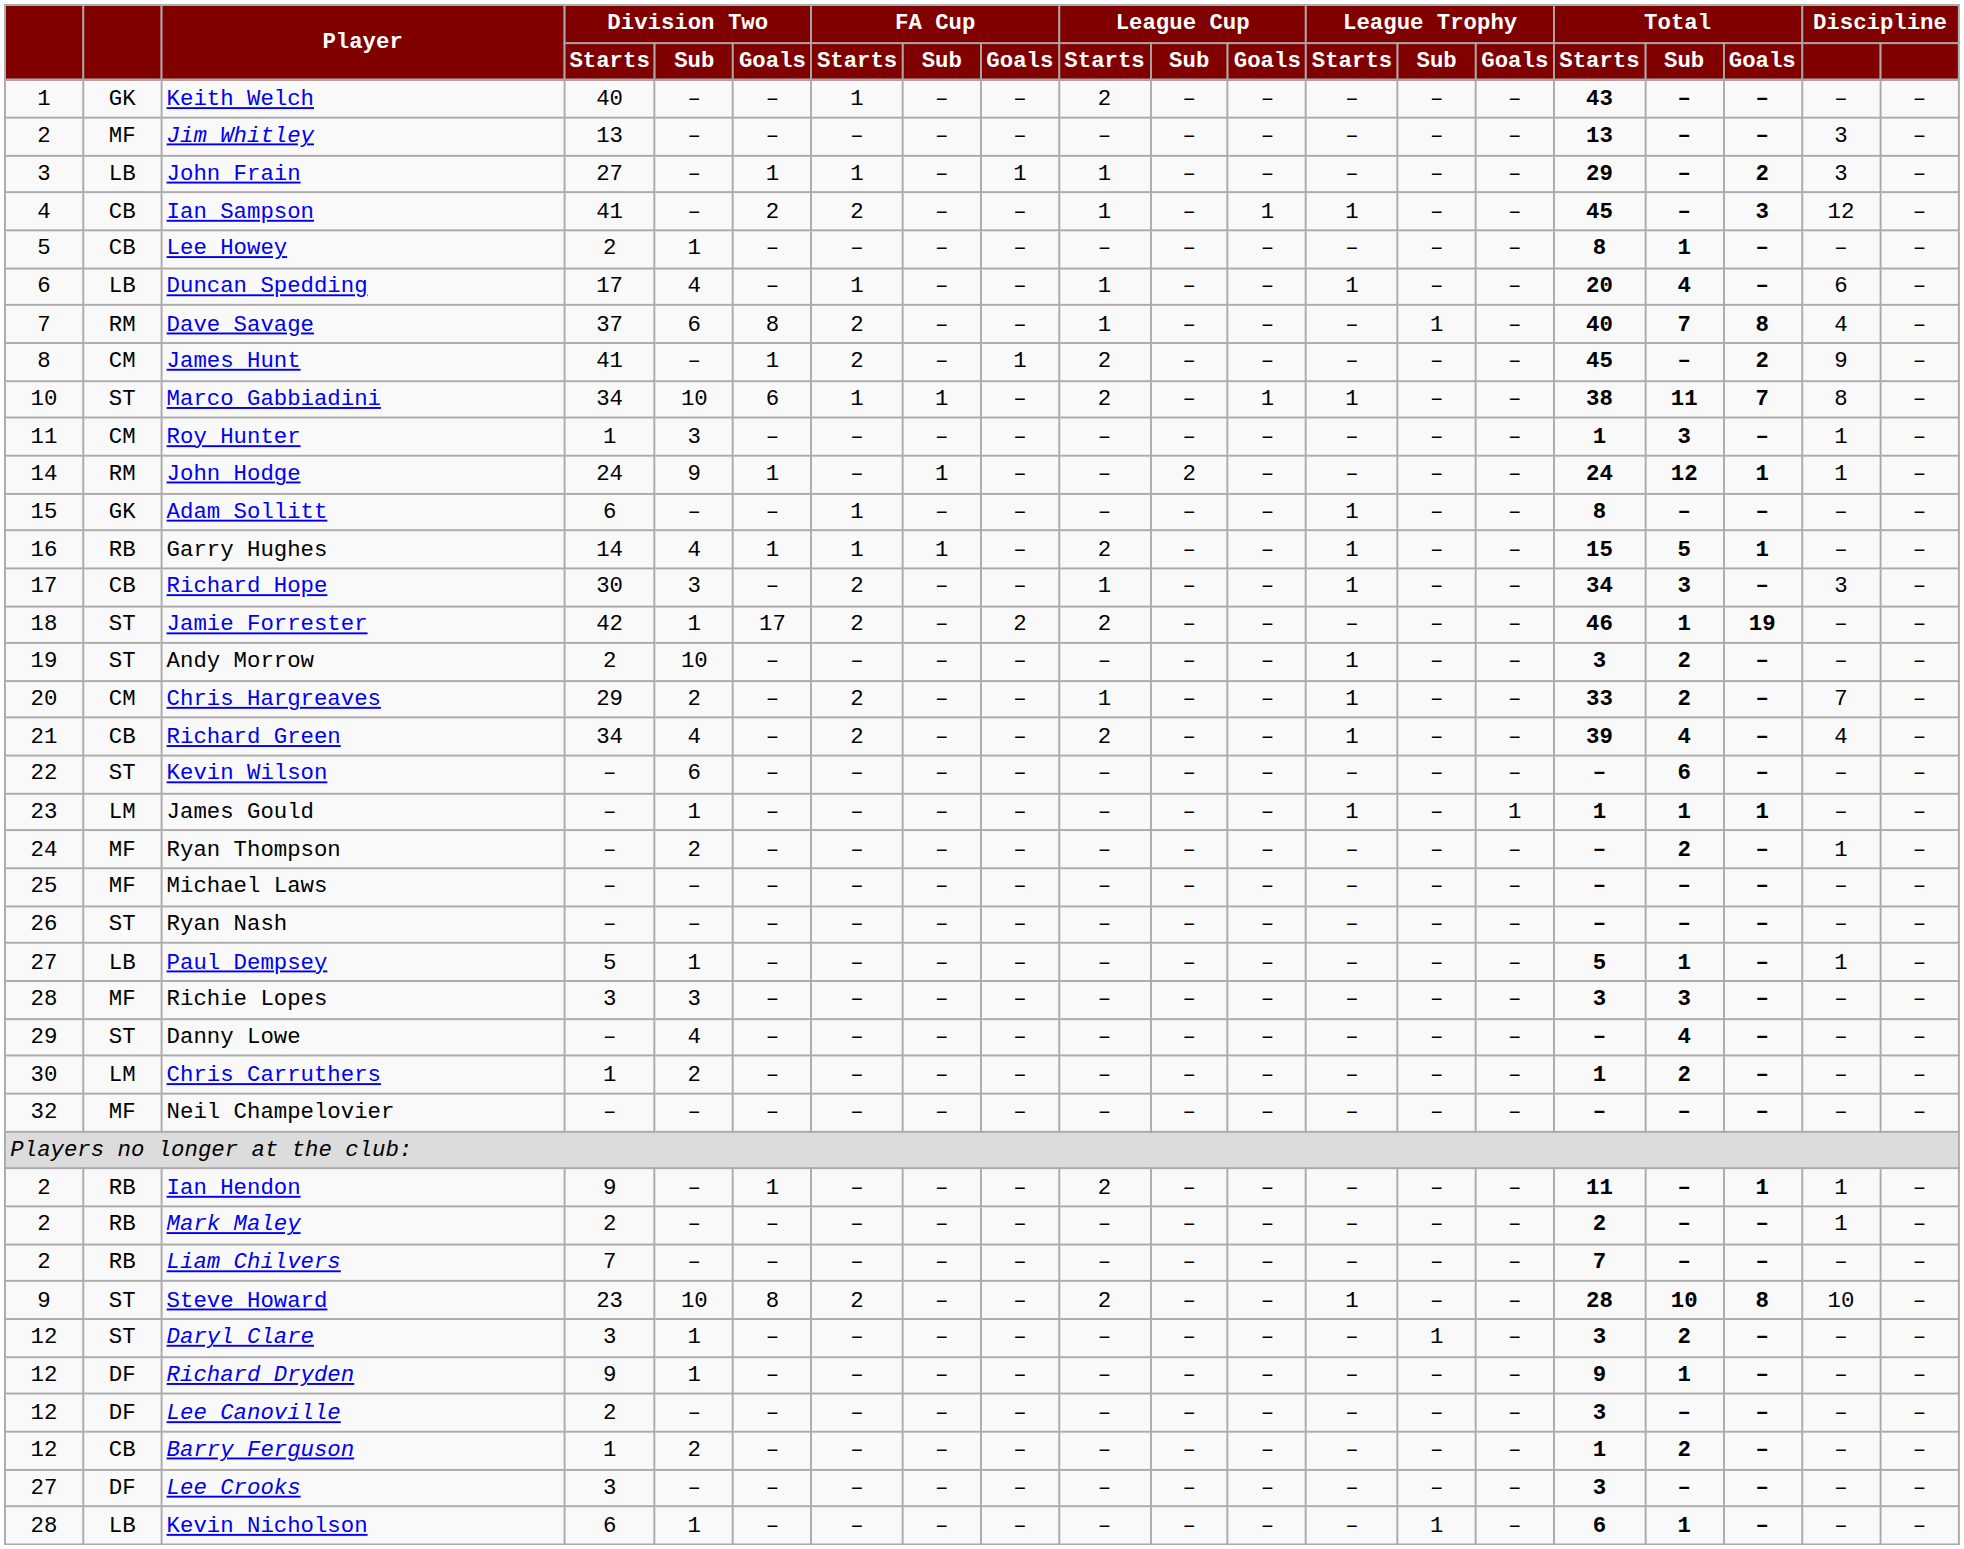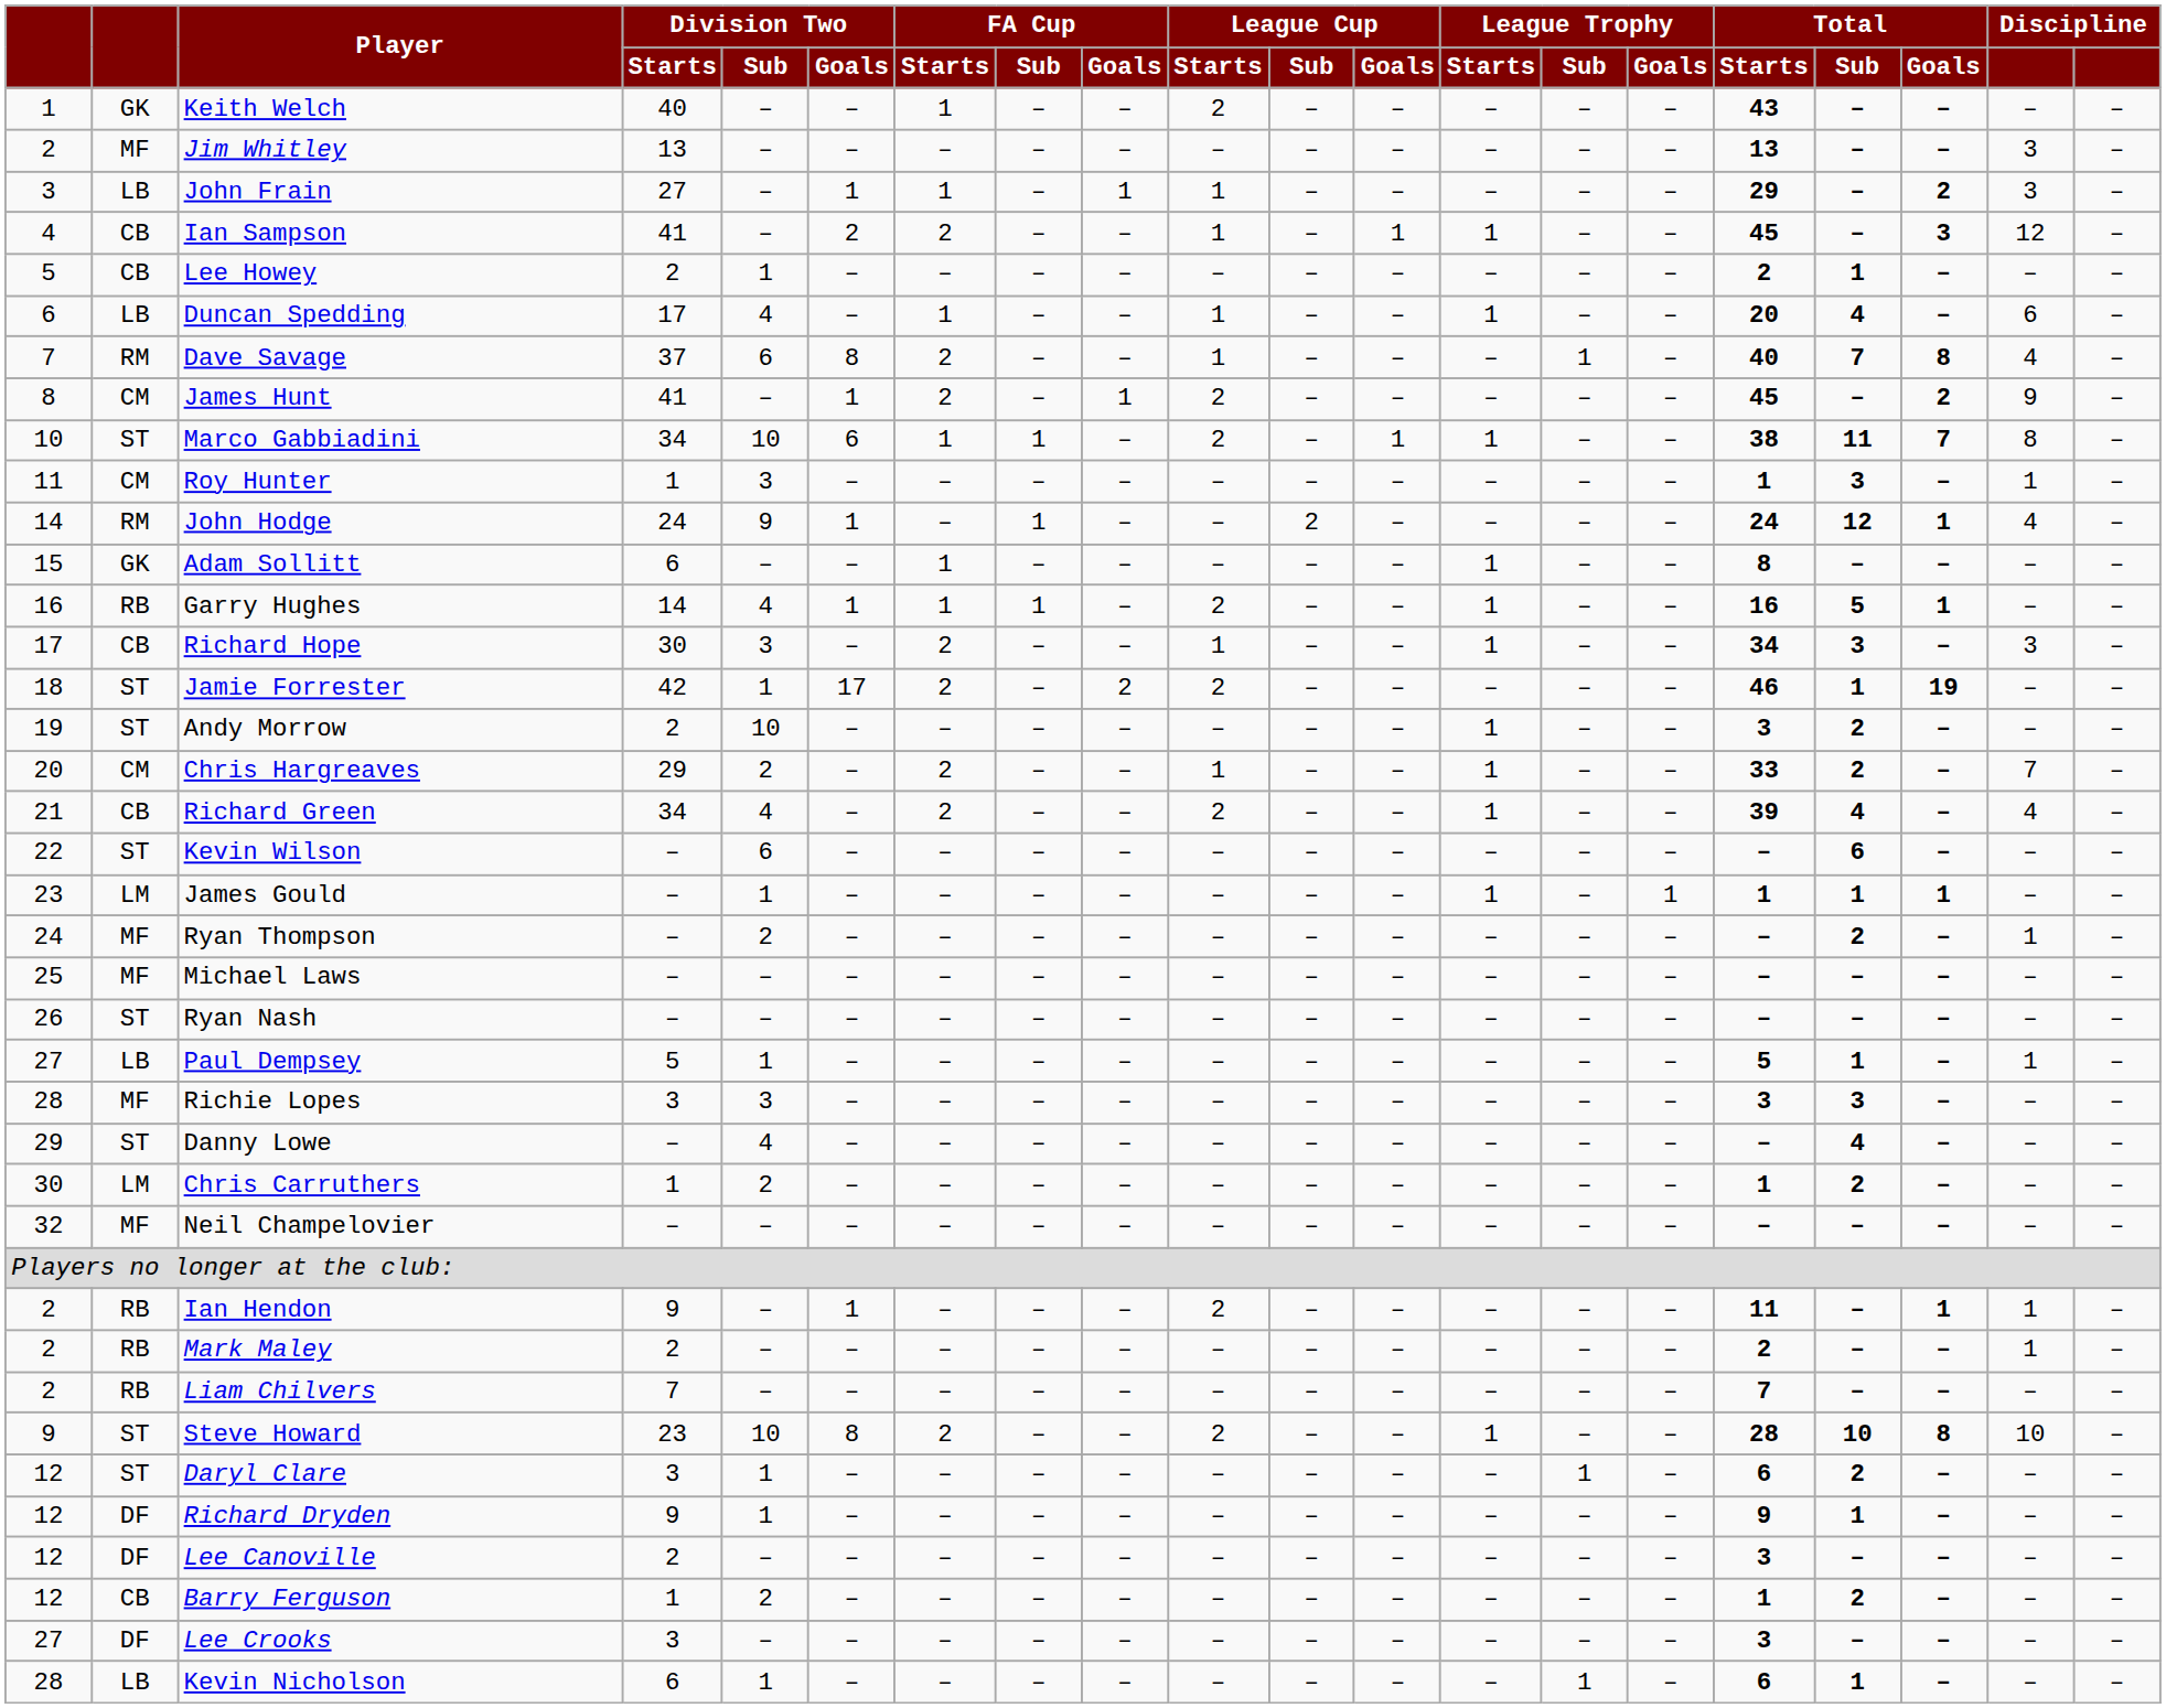Lee Howey | Total / Starts: 8 -> 2
John Hodge | column 19: 1 -> 4
Garry Hughes | Total / Starts: 15 -> 16
Daryl Clare | Total / Starts: 3 -> 6
